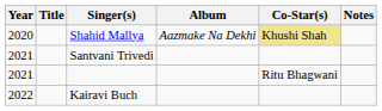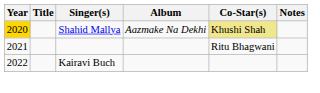Shahid Mallya | Year: no background -> gold background
- row: 2021 | Santvani Trivedi
